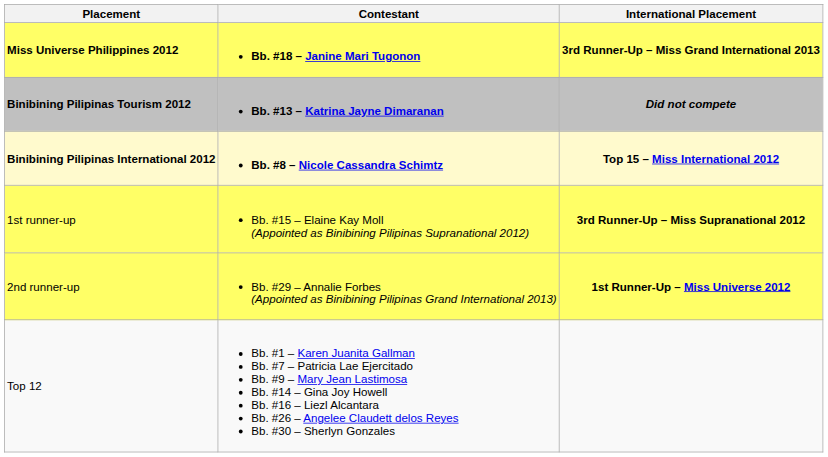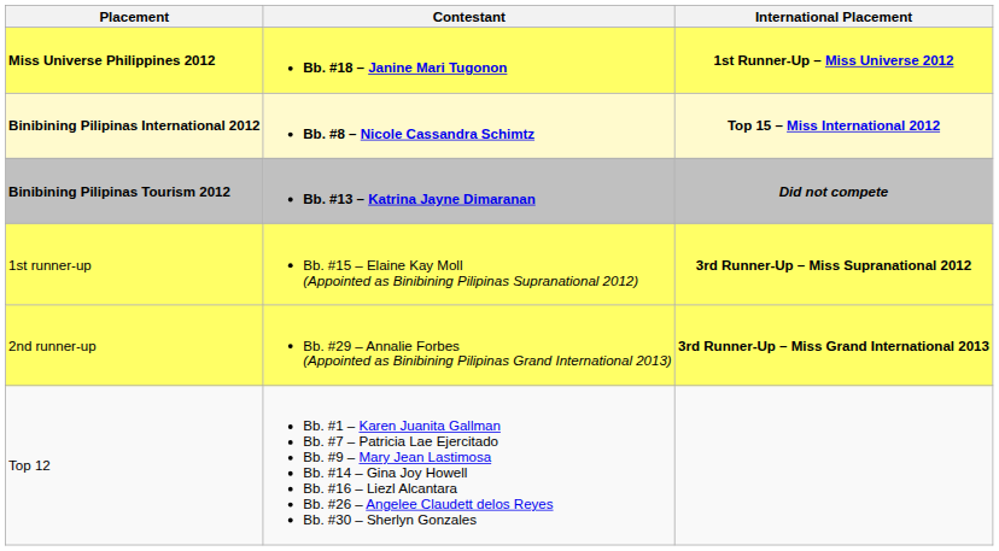Miss Universe Philippines 2012 | International Placement: 3rd Runner-Up – Miss Grand International 2013 -> 1st Runner-Up – Miss Universe 2012
rows swapped: Binibining Pilipinas International 2012 <-> Binibining Pilipinas Tourism 2012
2nd runner-up | International Placement: 1st Runner-Up – Miss Universe 2012 -> 3rd Runner-Up – Miss Grand International 2013
